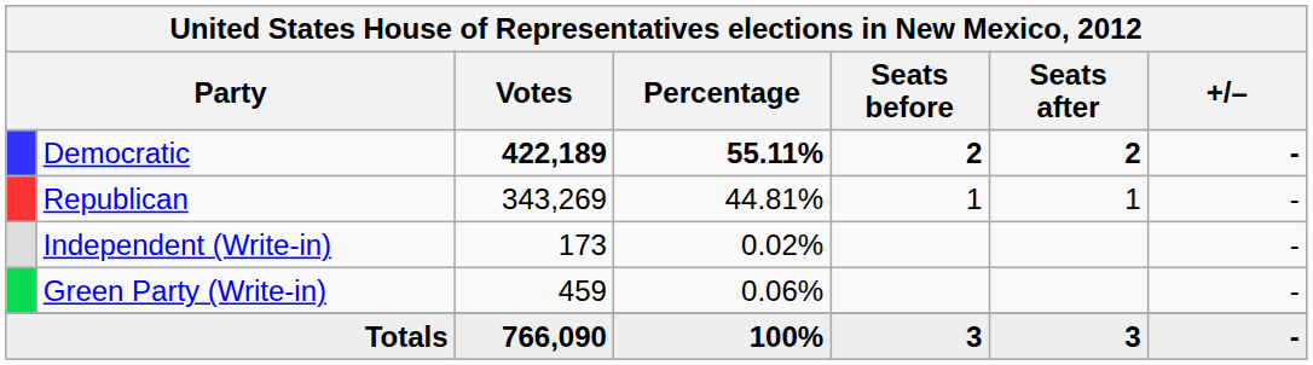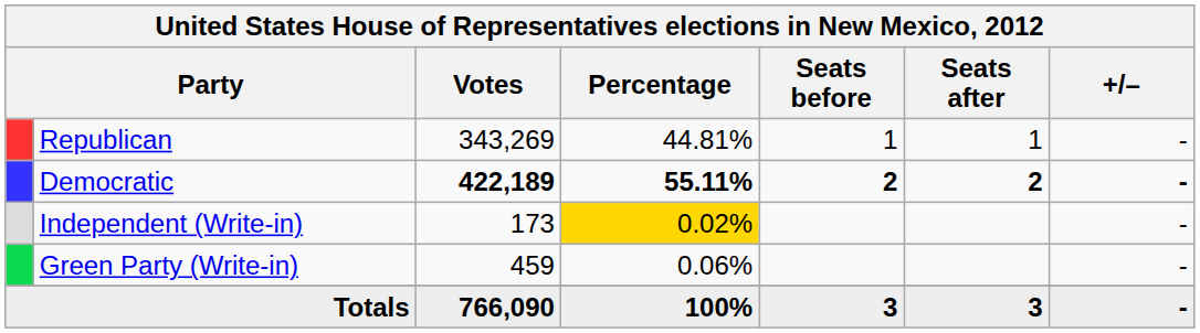rows swapped: Democratic <-> Republican
Independent (Write-in) | Percentage: no background -> gold background
